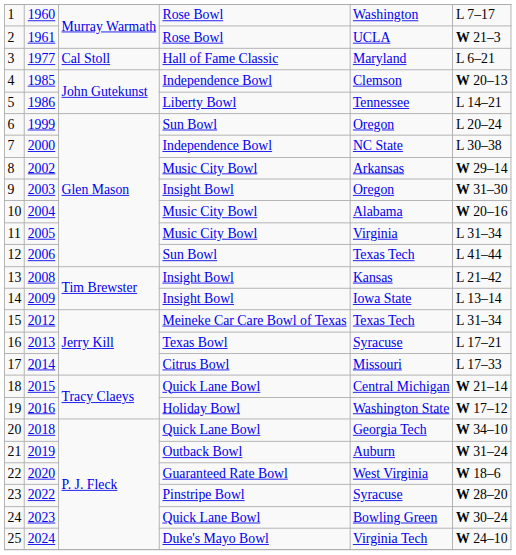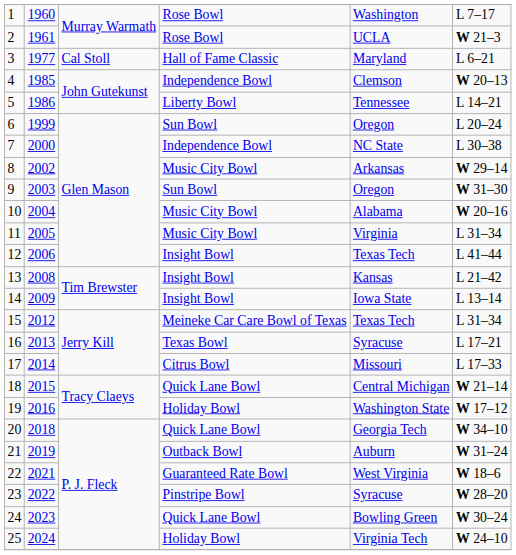9 | column 4: Insight Bowl -> Sun Bowl
12 | column 4: Sun Bowl -> Insight Bowl
22 | column 2: 2020 -> 2021
25 | column 4: Duke's Mayo Bowl -> Holiday Bowl
